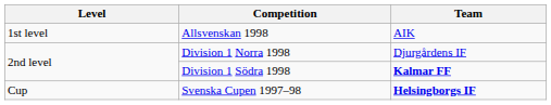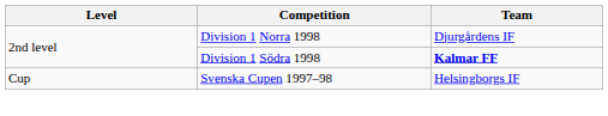- row: 1st level | Allsvenskan 1998 | AIK
Svenska Cupen 1997–98 | Team: bold -> normal
